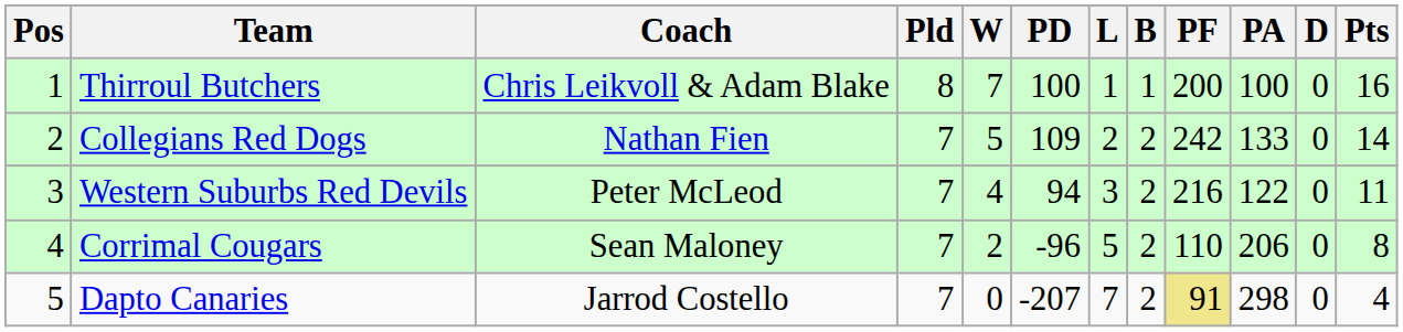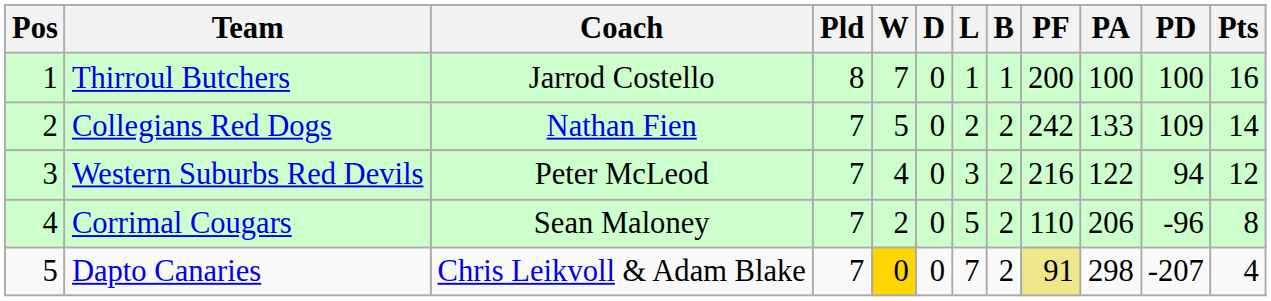columns swapped: D <-> PD
Thirroul Butchers | Coach: Chris Leikvoll & Adam Blake -> Jarrod Costello
Western Suburbs Red Devils | Pts: 11 -> 12
Dapto Canaries | Coach: Jarrod Costello -> Chris Leikvoll & Adam Blake
Dapto Canaries | W: no background -> gold background
